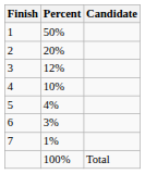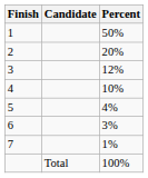columns swapped: Candidate <-> Percent
